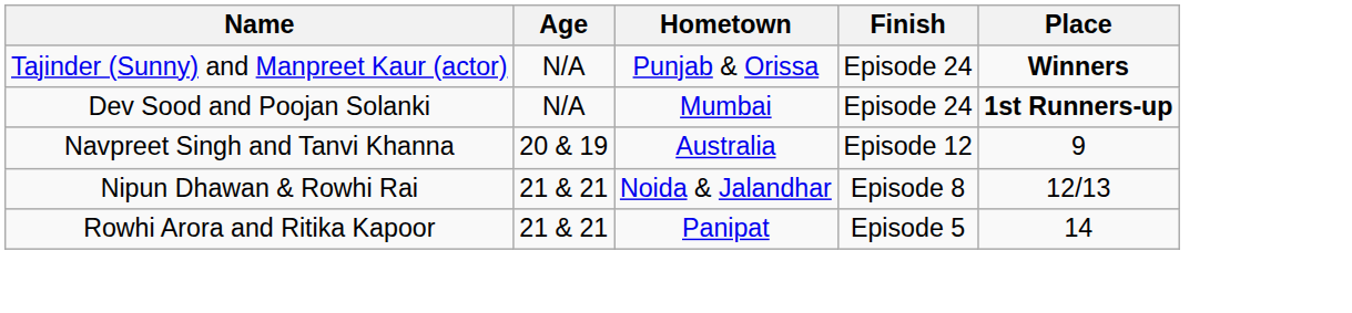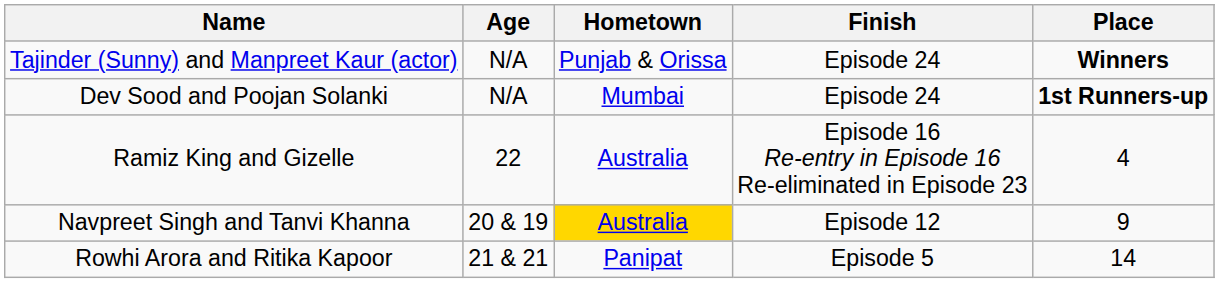+ row: Ramiz King and Gizelle | 22 | Australia | Episode 16 Re-entry in Episode 16 Re-eliminated in Episode 23 | 4
Navpreet Singh and Tanvi Khanna | Hometown: no background -> gold background
- row: Nipun Dhawan & Rowhi Rai | 21 & 21 | Noida & Jalandhar | Episode 8 | 12/13
